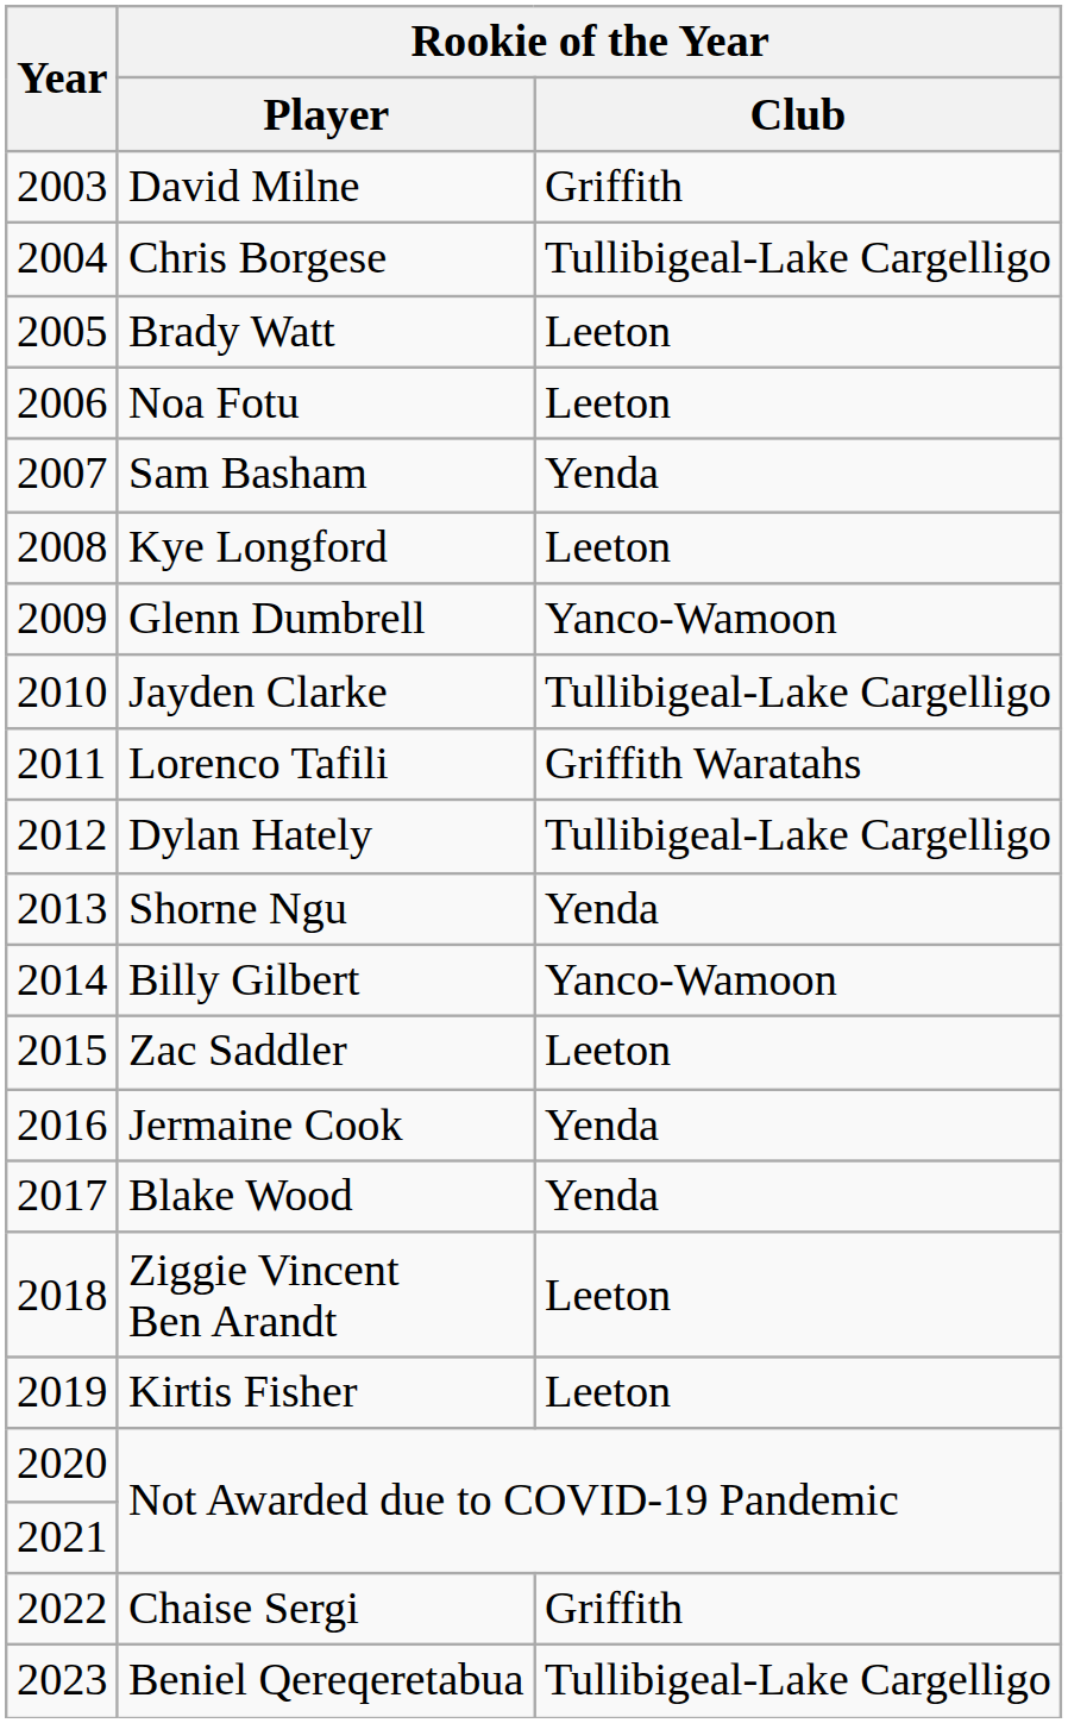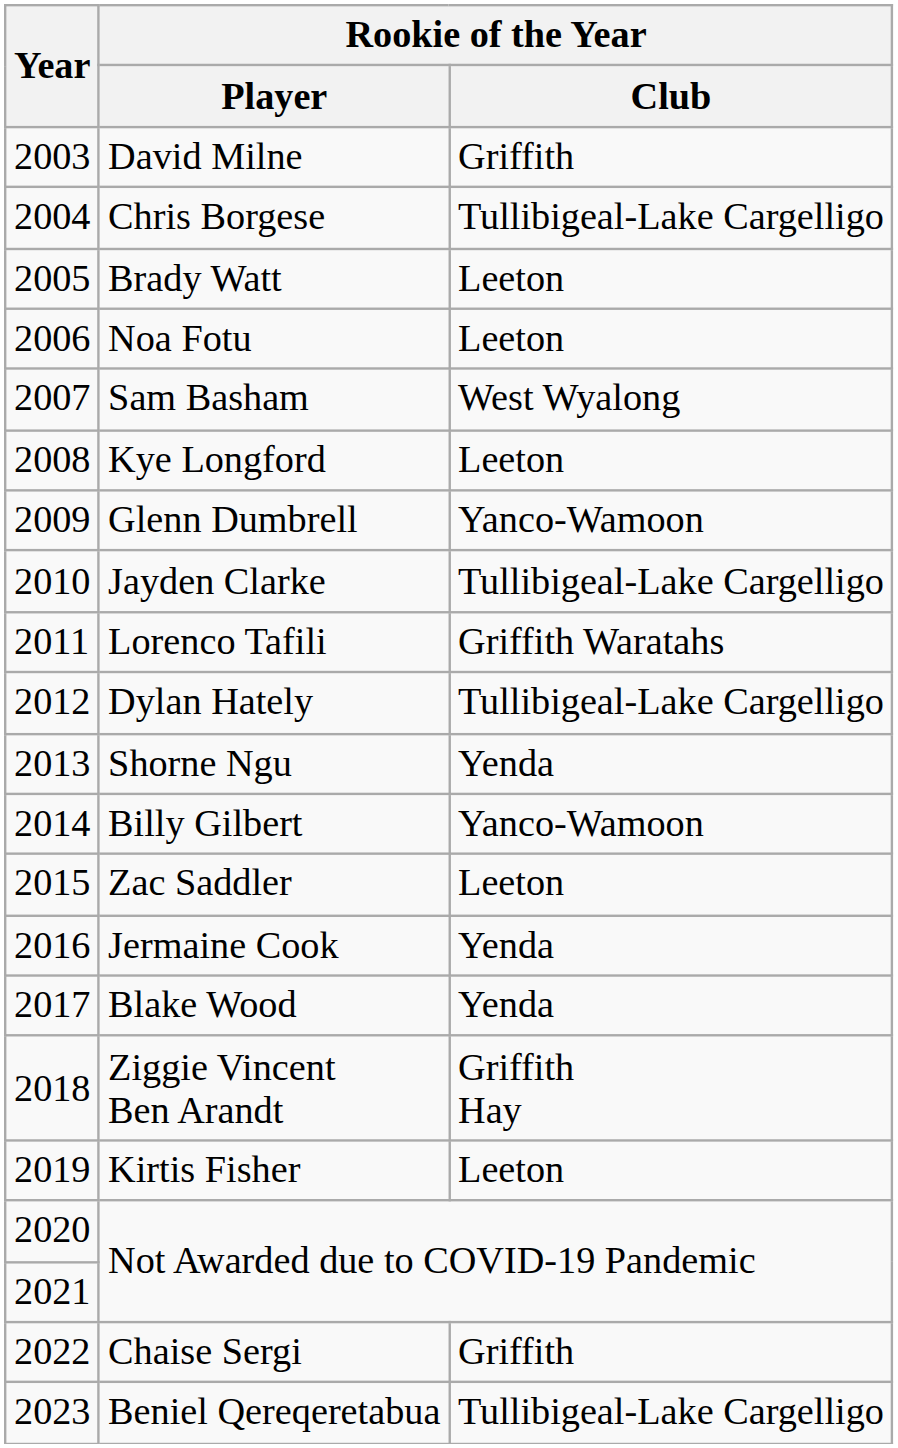Sam Basham | Rookie of the Year / Club: Yenda -> West Wyalong
Ziggie Vincent Ben Arandt | Rookie of the Year / Club: Leeton -> Griffith Hay
